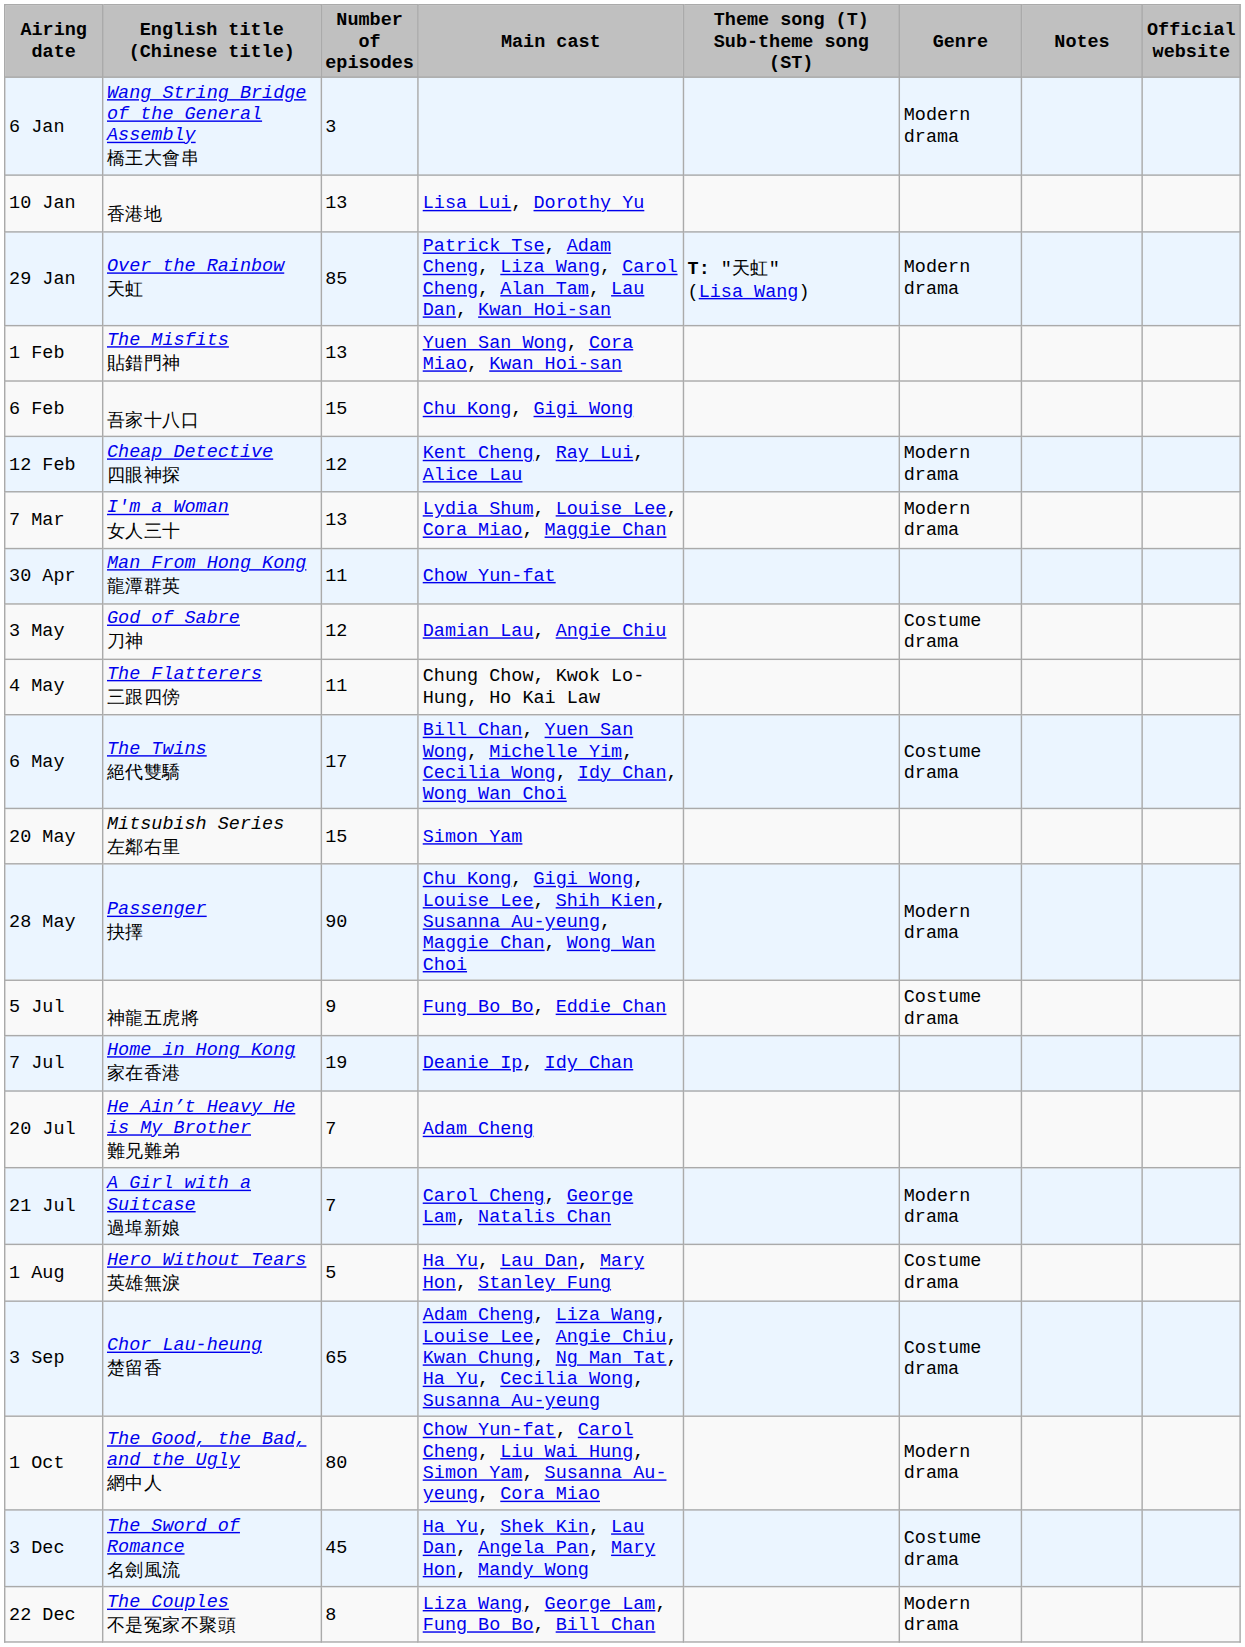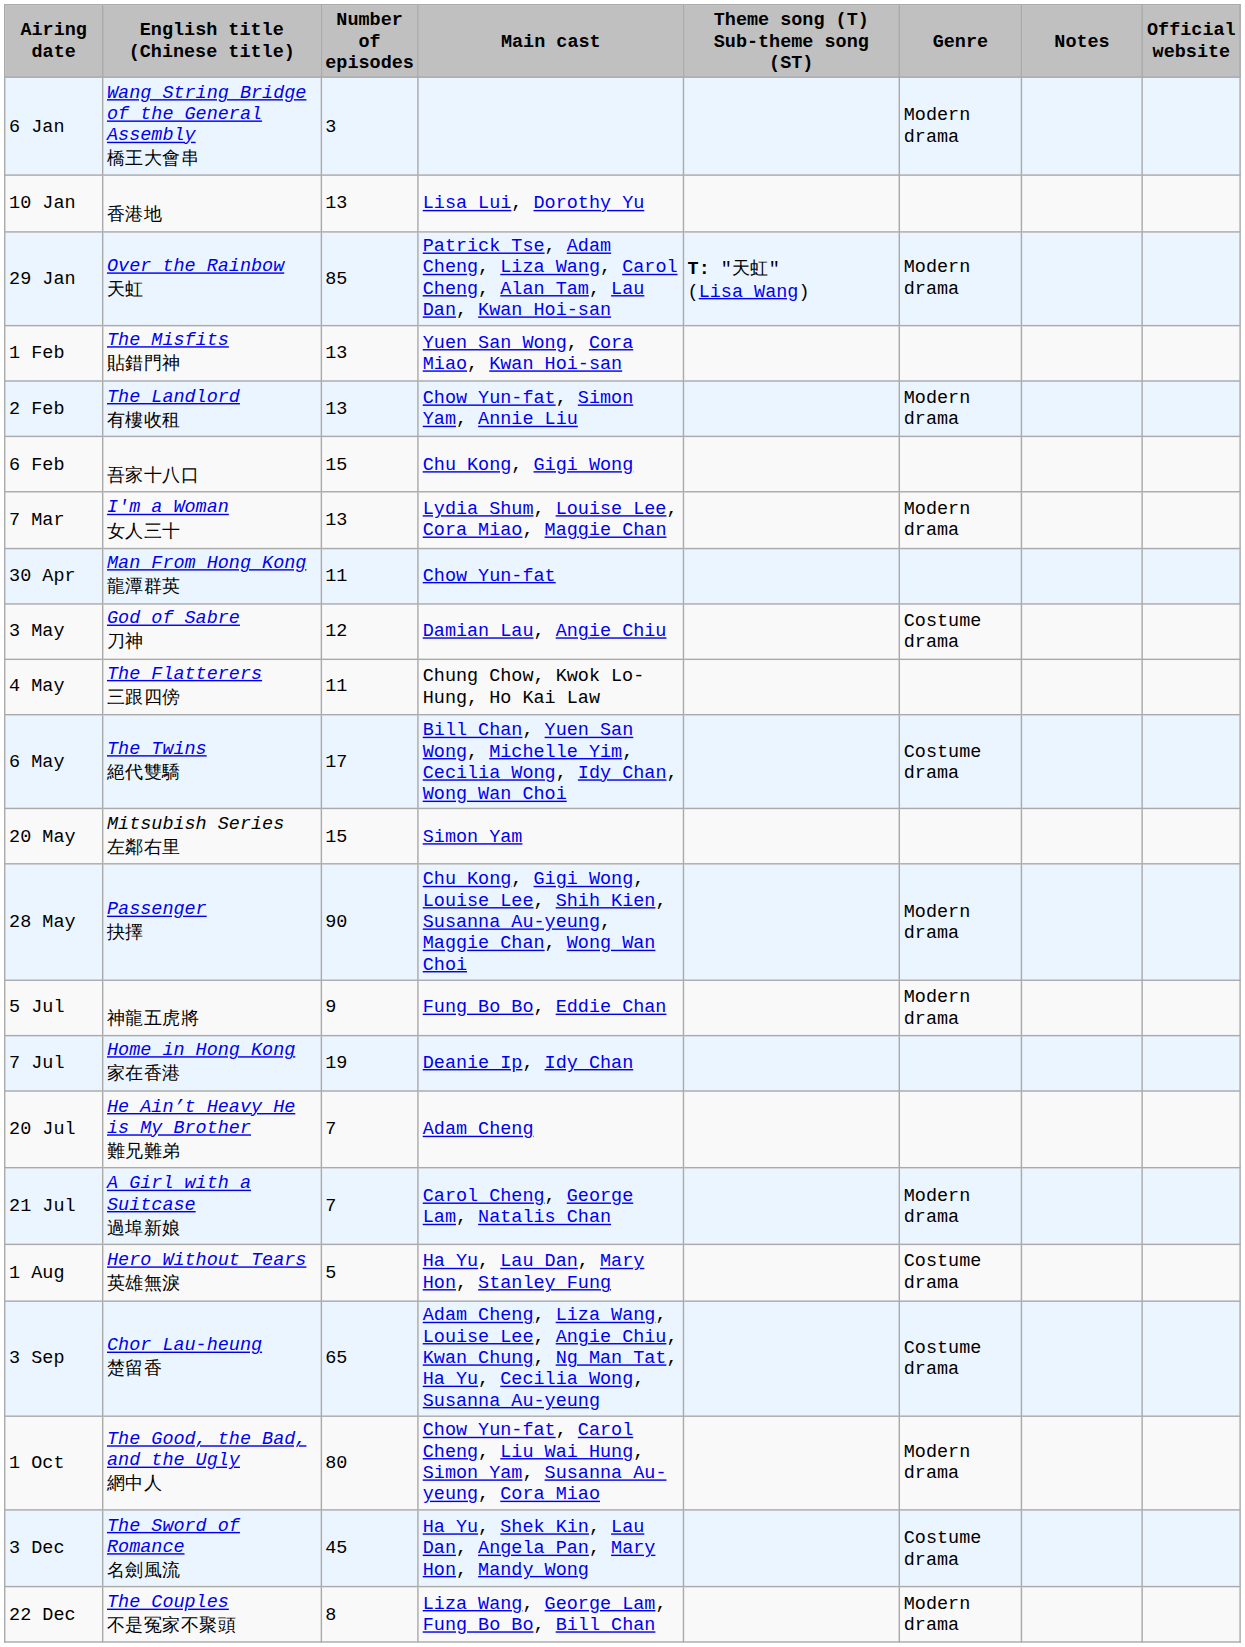+ row: 2 Feb | The Landlord 有樓收租 | 13 | Chow Yun-fat, Simon Yam, Annie Liu | Modern drama
- row: 12 Feb | Cheap Detective 四眼神探 | 12 | Kent Cheng, Ray Lui, Alice Lau | Modern drama
5 Jul | Genre: Costume drama -> Modern drama
